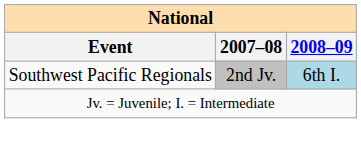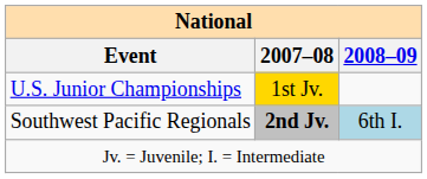+ row: U.S. Junior Championships | 1st Jv.
Southwest Pacific Regionals | 2007–08: normal -> bold
